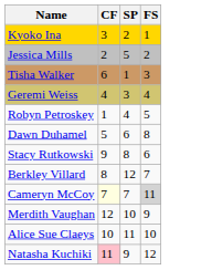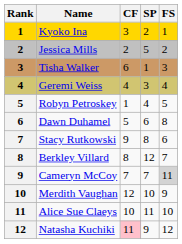+ column: Rank | 1 | 2 | 3 | 4 | 5 | 6 | 7 | 8 | 9 | 10 | 11 | 12
Cameryn McCoy | CF: lightyellow background -> no background
